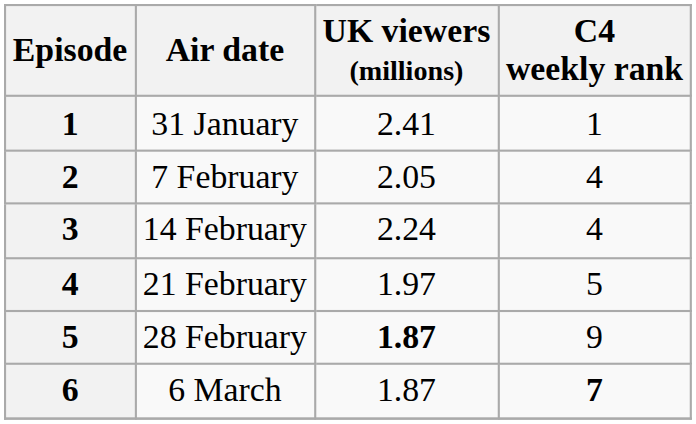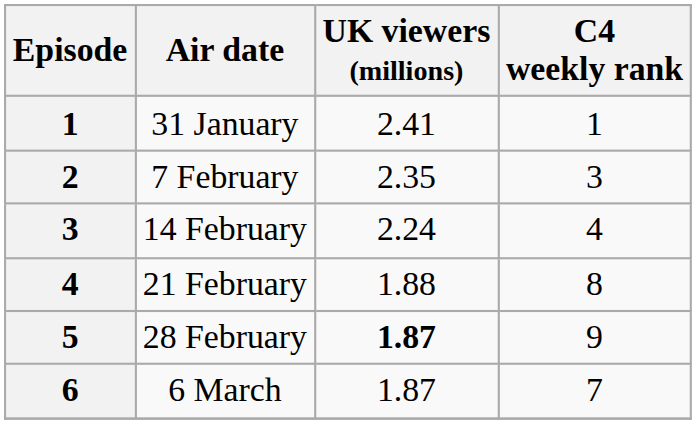7 February | UK viewers (millions): 2.05 -> 2.35
7 February | C4 weekly rank: 4 -> 3
21 February | UK viewers (millions): 1.97 -> 1.88
21 February | C4 weekly rank: 5 -> 8
6 March | C4 weekly rank: bold -> normal
